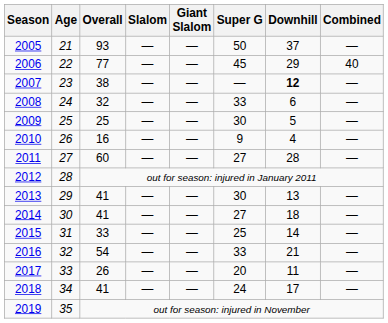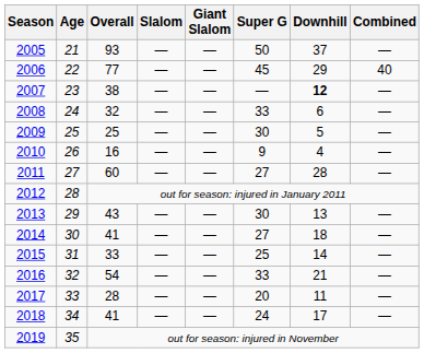2013 | Overall: 41 -> 43
2017 | Overall: 26 -> 28
